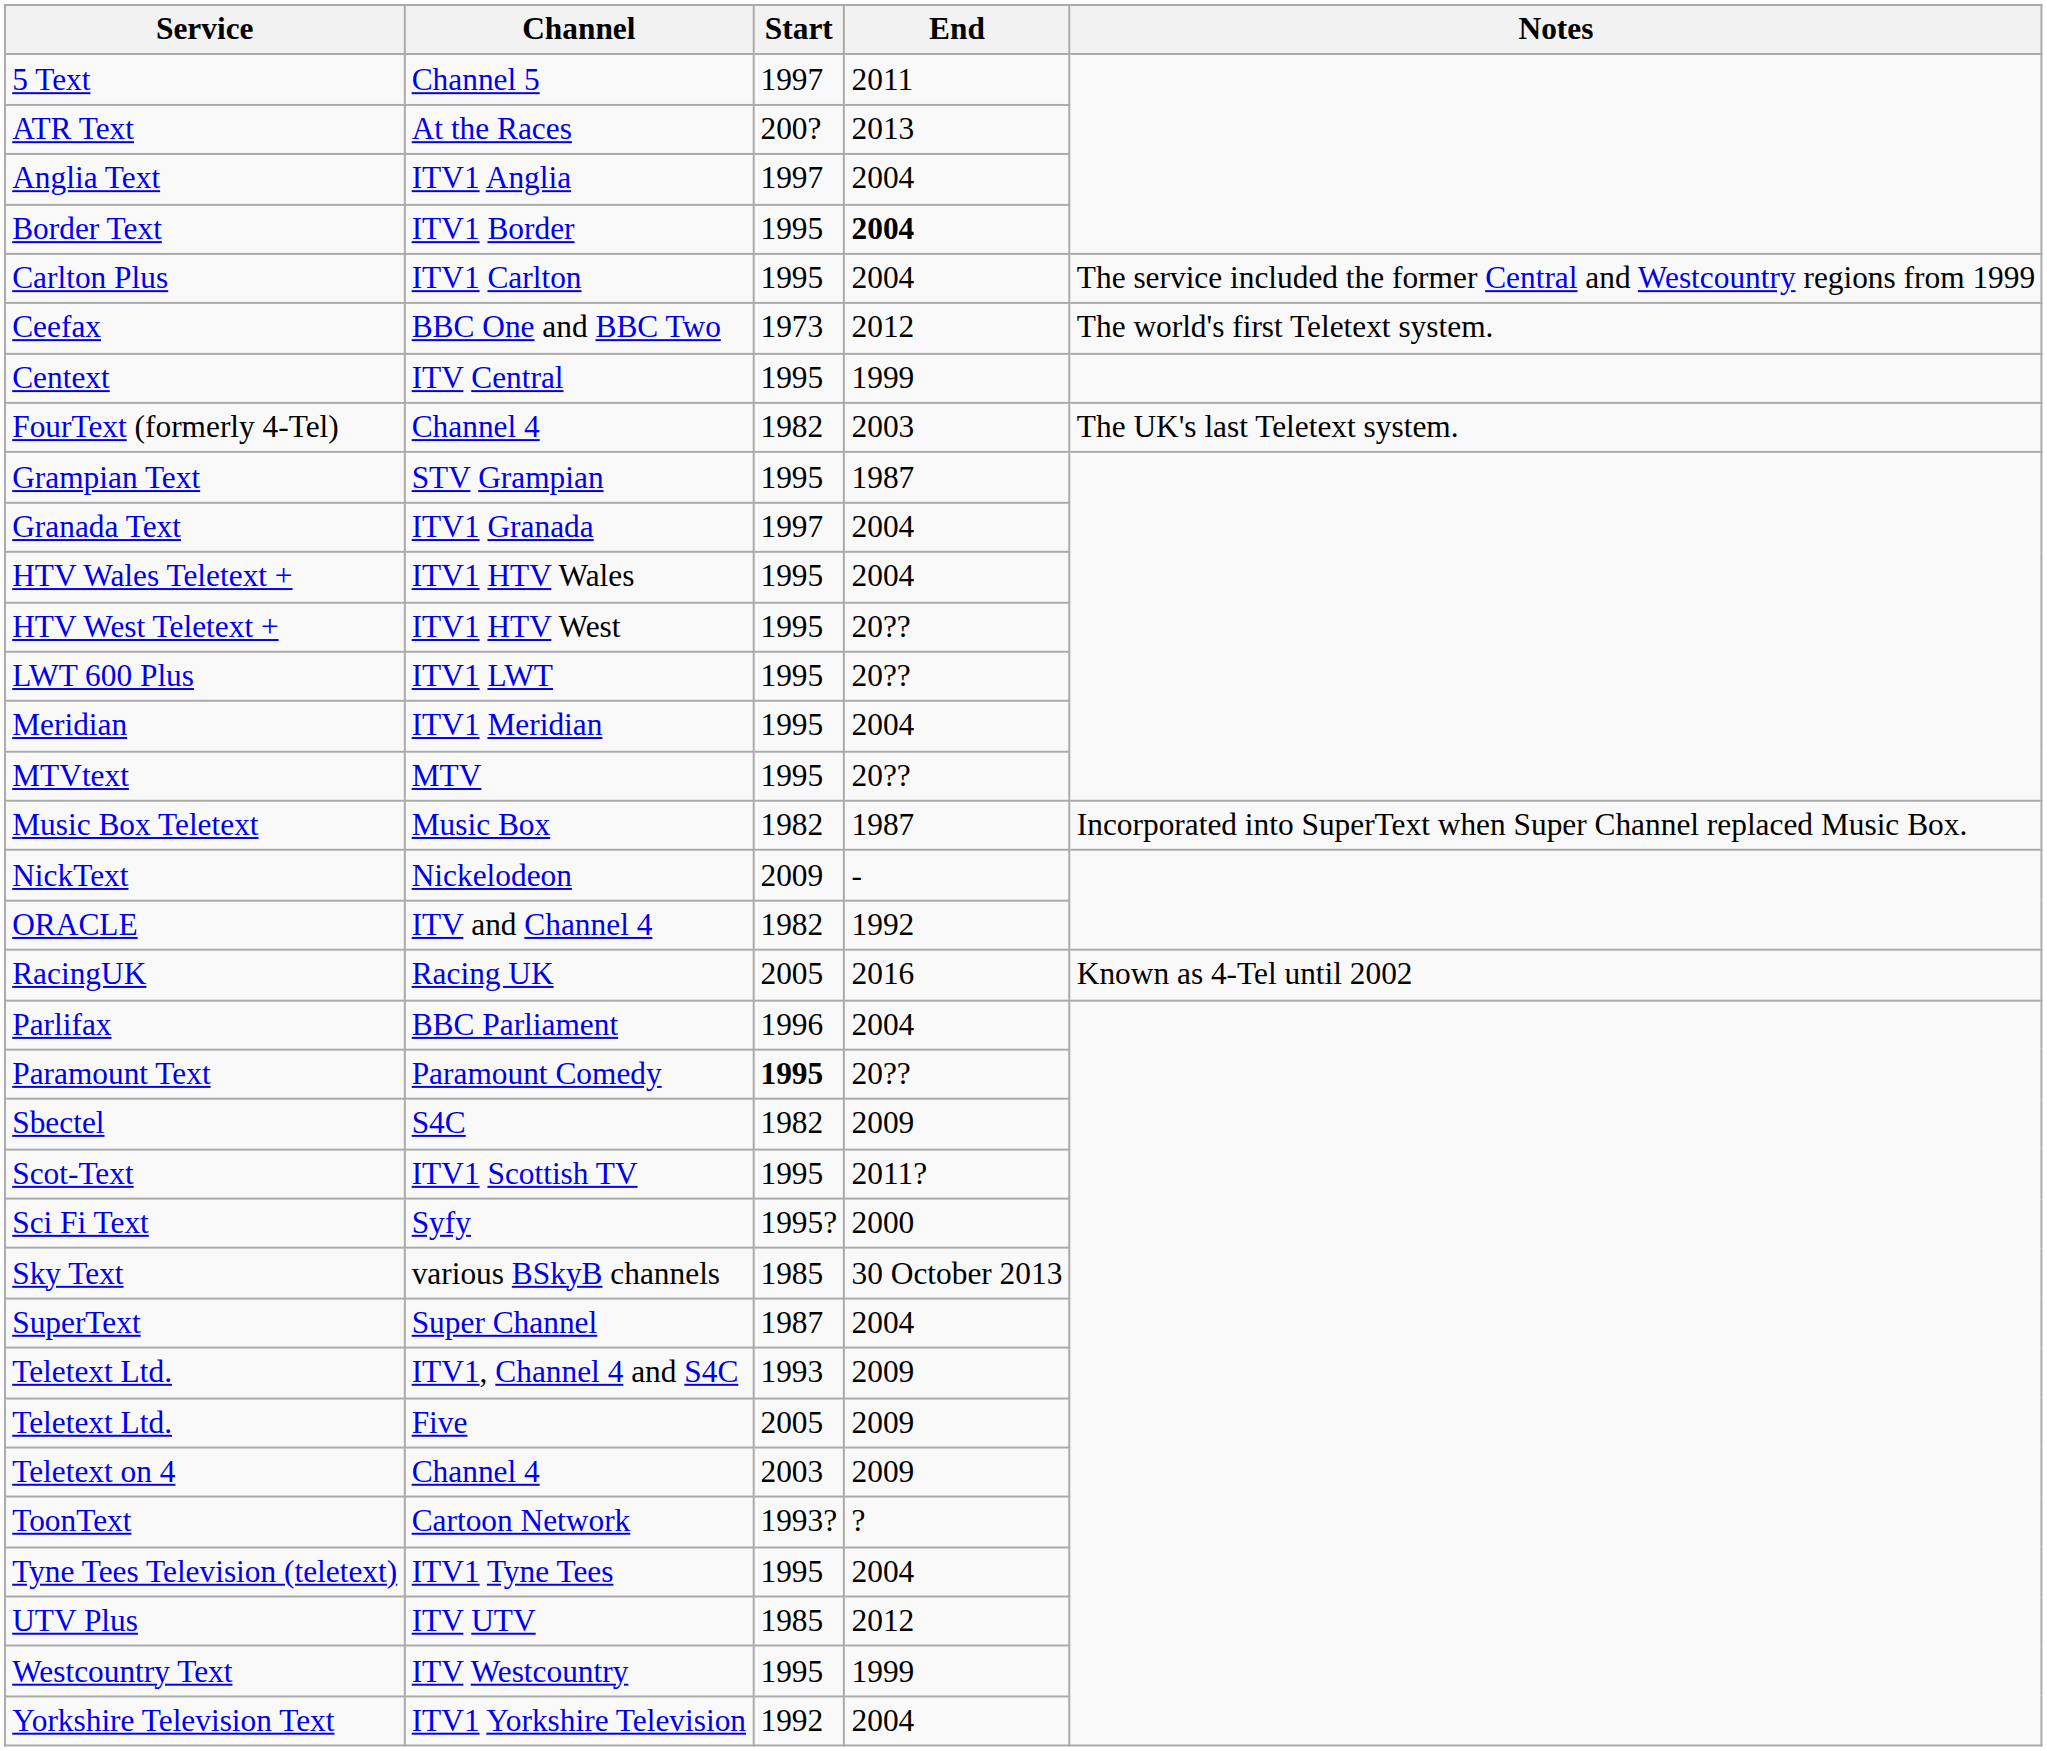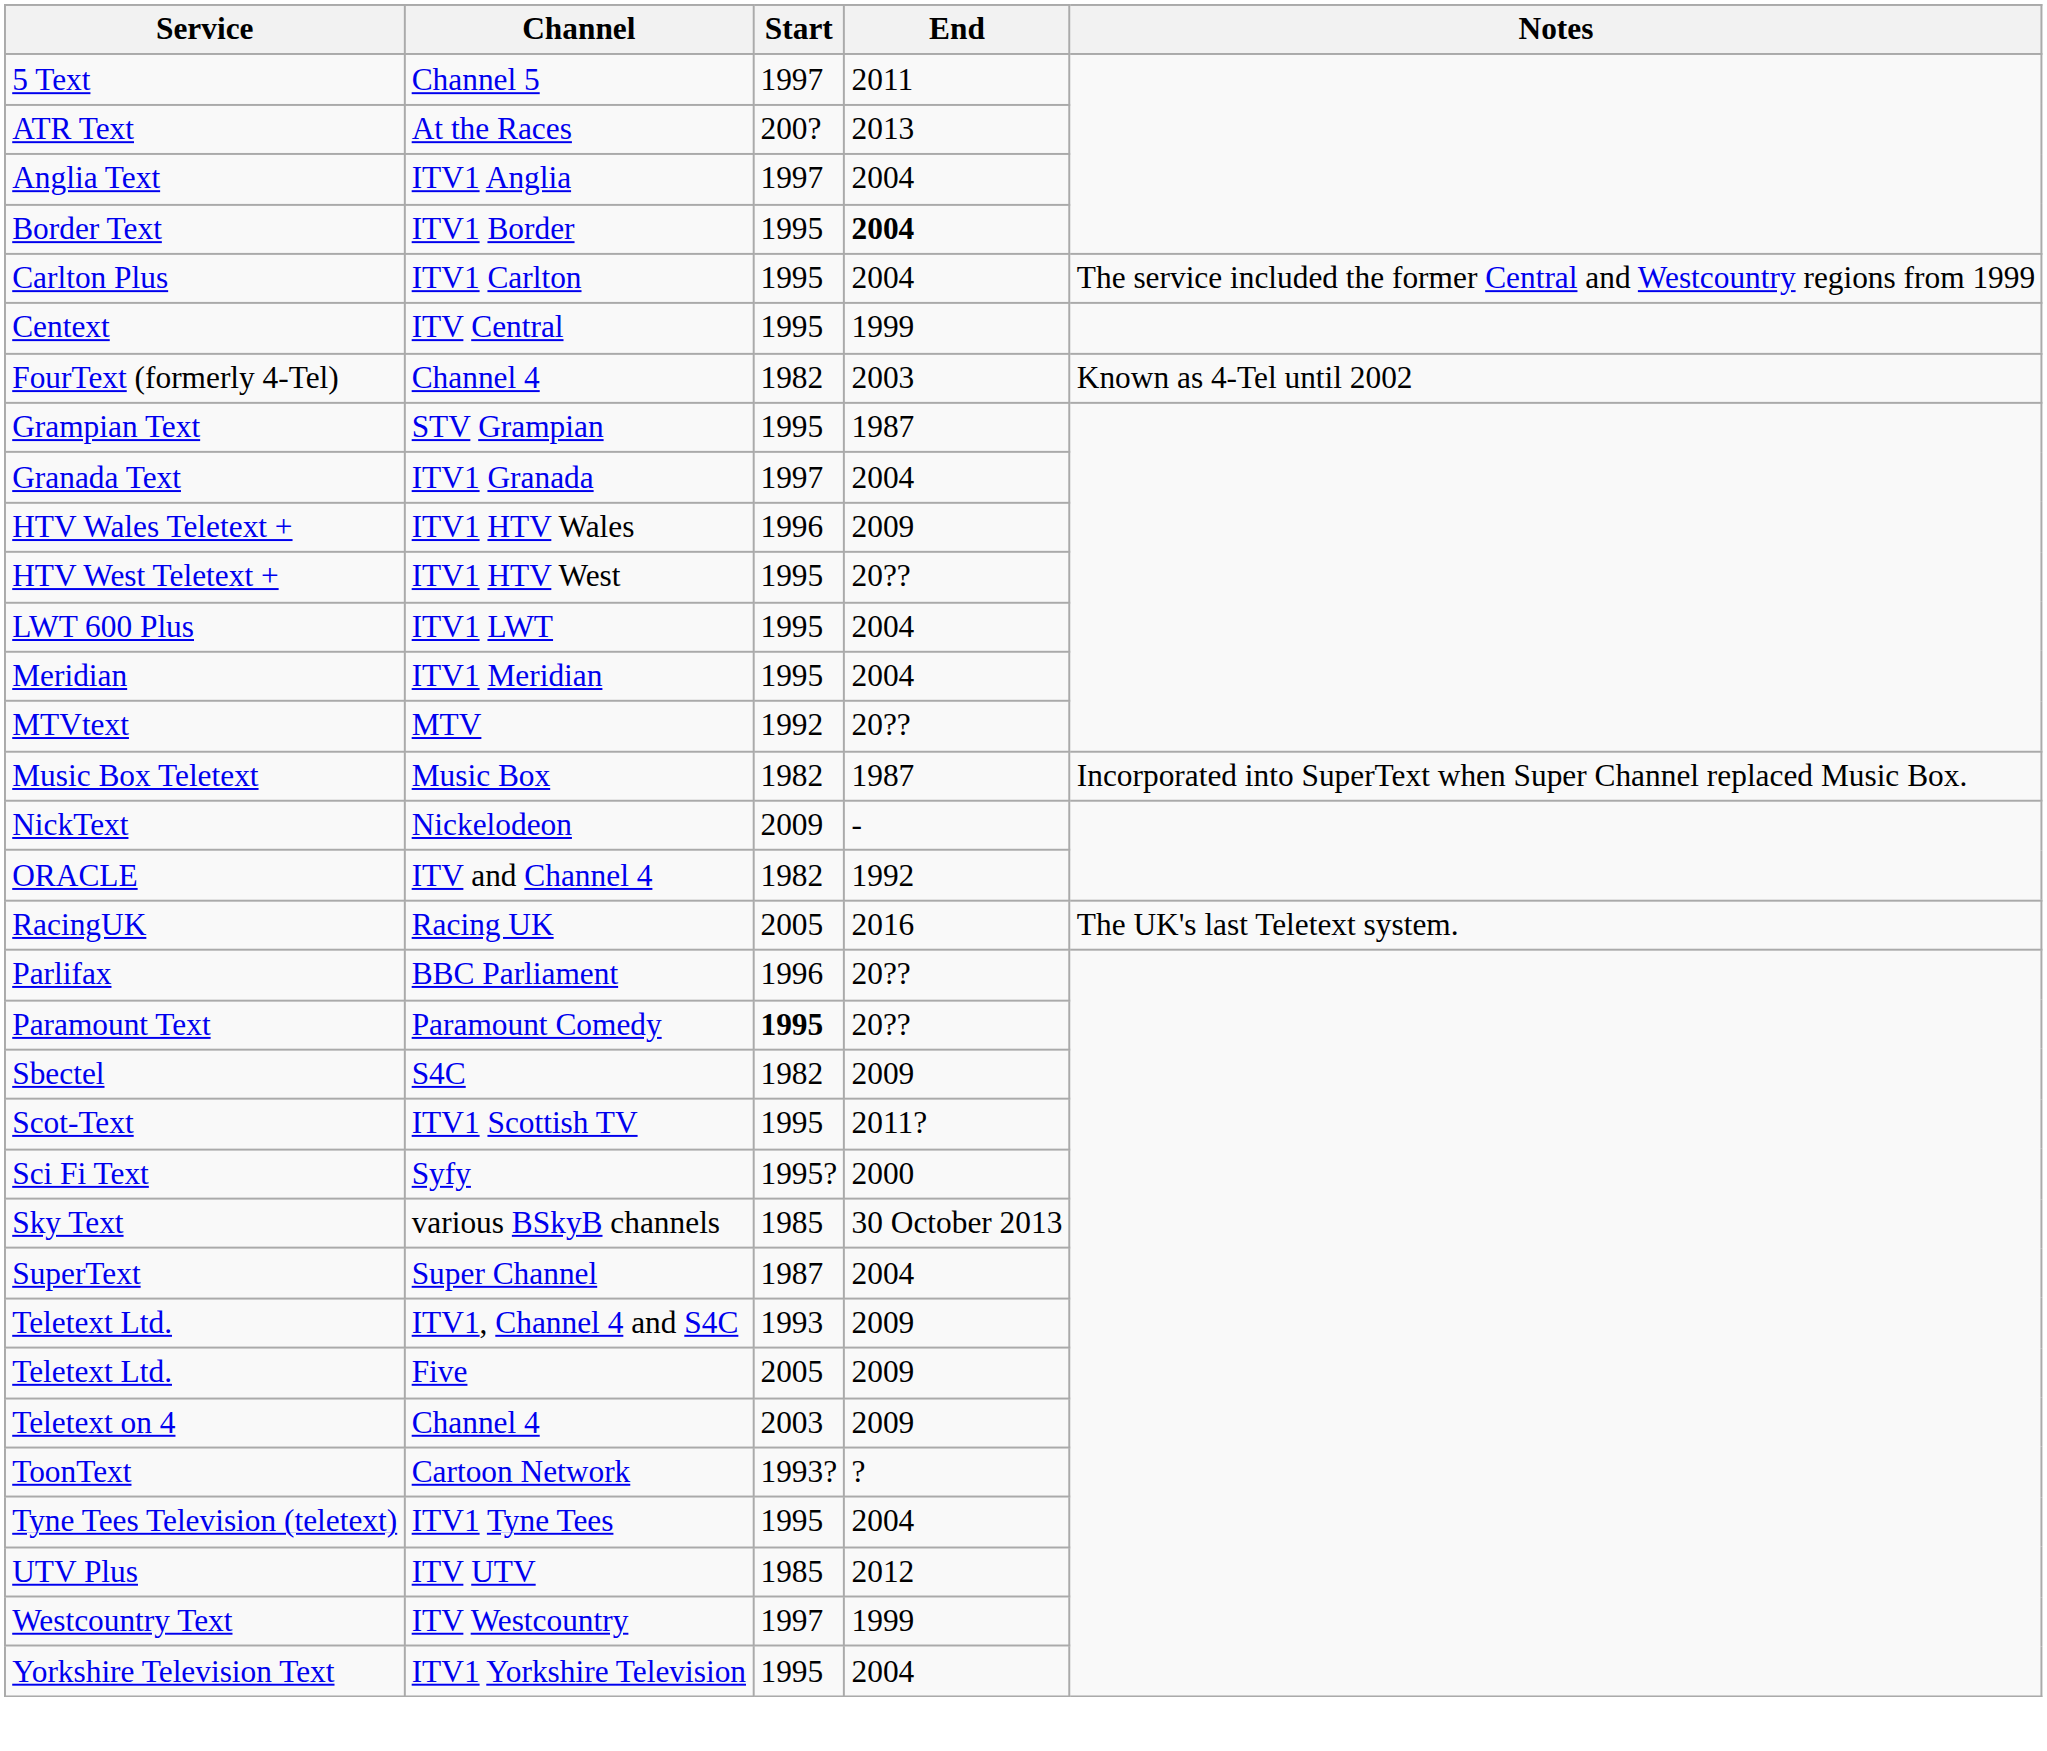- row: Ceefax | BBC One and BBC Two | 1973 | 2012 | The world's first Teletext system.
FourText (formerly 4-Tel) | Notes: The UK's last Teletext system. -> Known as 4-Tel until 2002
HTV Wales Teletext + | Start: 1995 -> 1996
HTV Wales Teletext + | End: 2004 -> 2009
LWT 600 Plus | End: 20?? -> 2004
MTVtext | Start: 1995 -> 1992
RacingUK | Notes: Known as 4-Tel until 2002 -> The UK's last Teletext system.
Parlifax | End: 2004 -> 20??
Westcountry Text | Start: 1995 -> 1997
Yorkshire Television Text | Start: 1992 -> 1995
